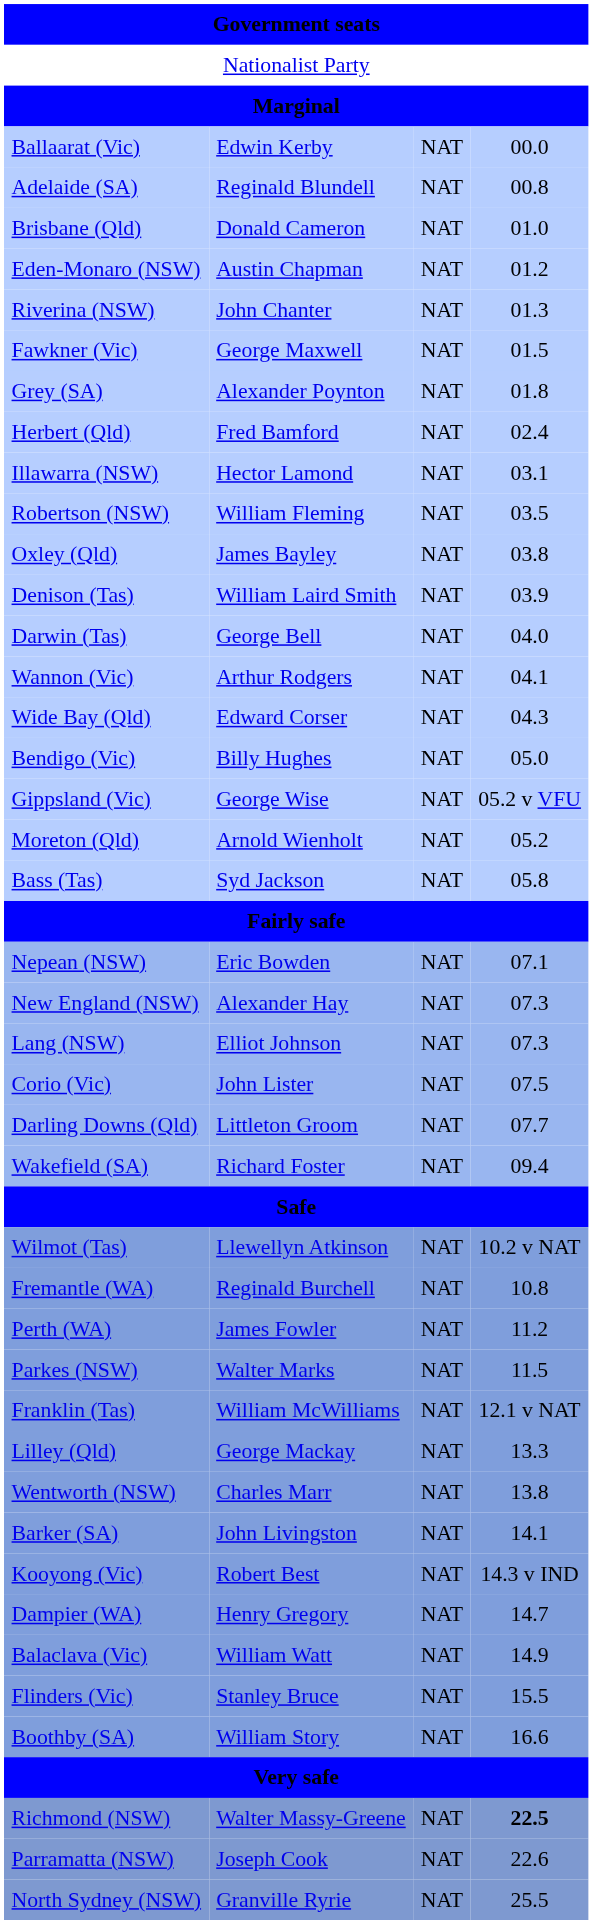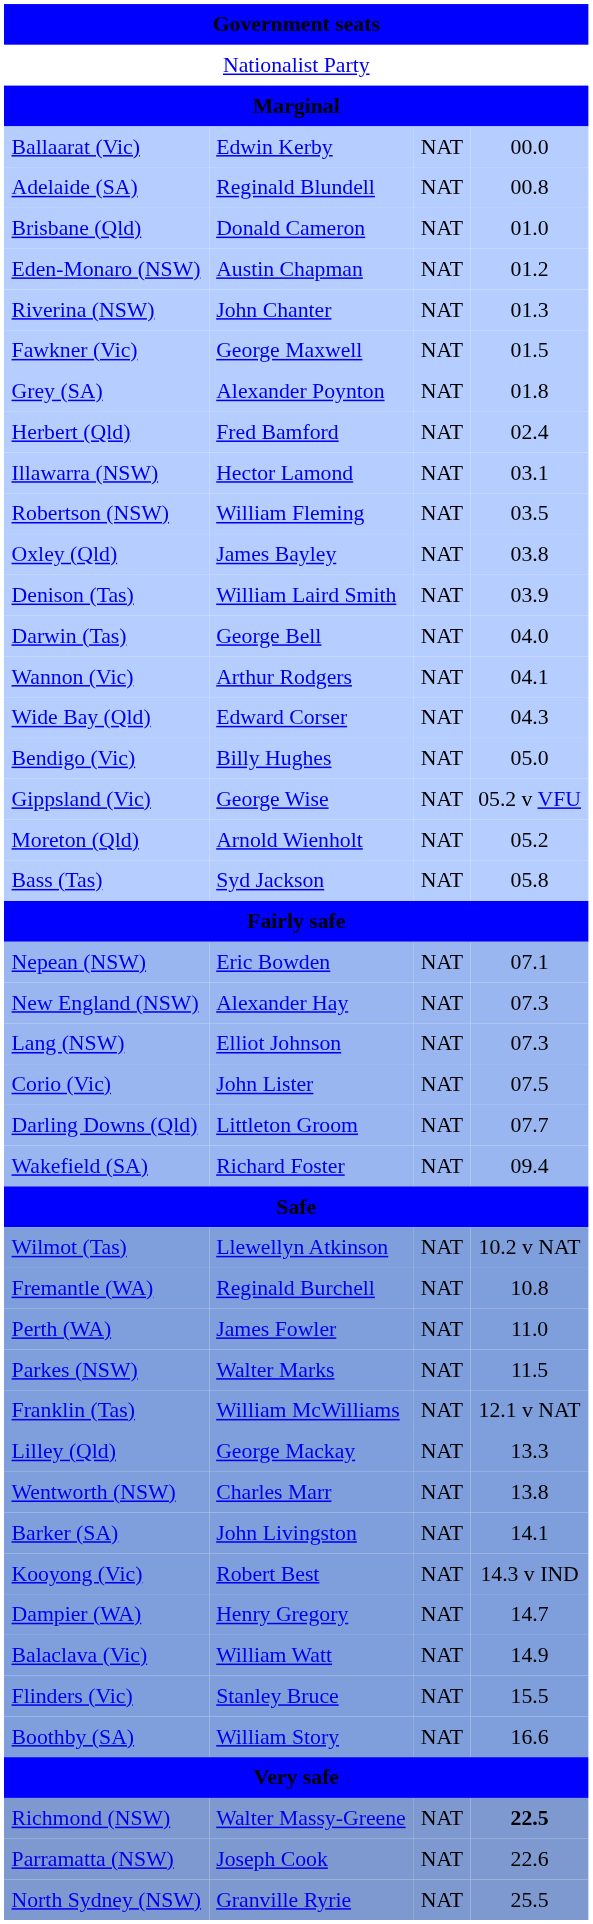Perth (WA) | column 4: 11.2 -> 11.0
